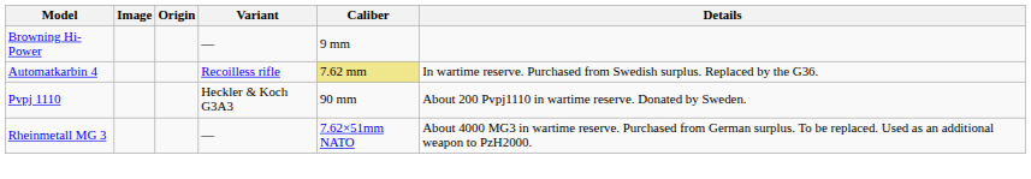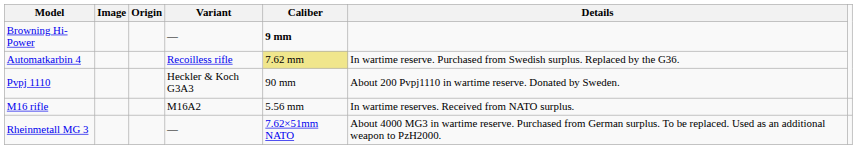Browning Hi-Power | Caliber: normal -> bold
+ row: M16 rifle | M16A2 | 5.56 mm | In wartime reserves. Received from NATO surplus.
